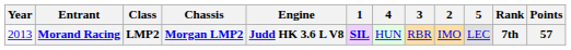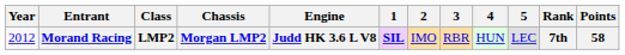columns swapped: 2 <-> 4
Morand Racing | Year: 2013 -> 2012
Morand Racing | Points: 57 -> 58
